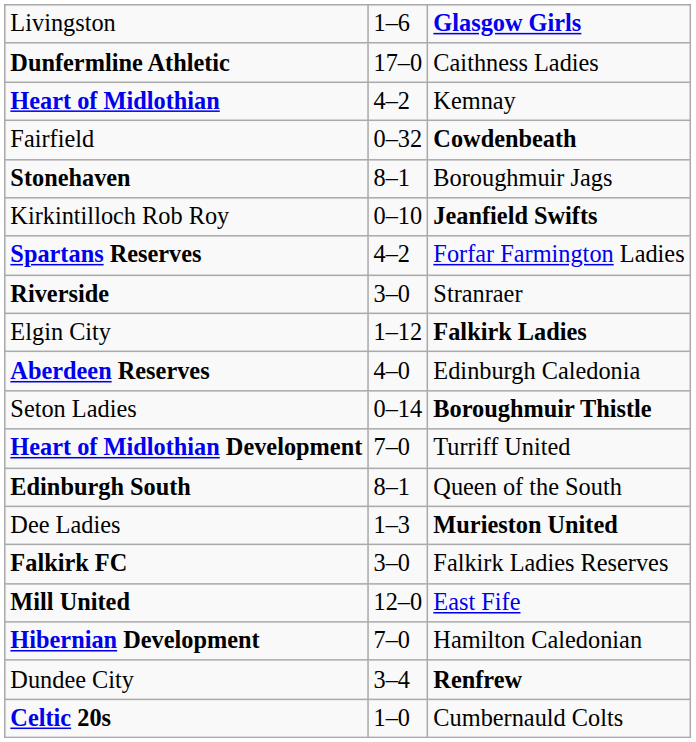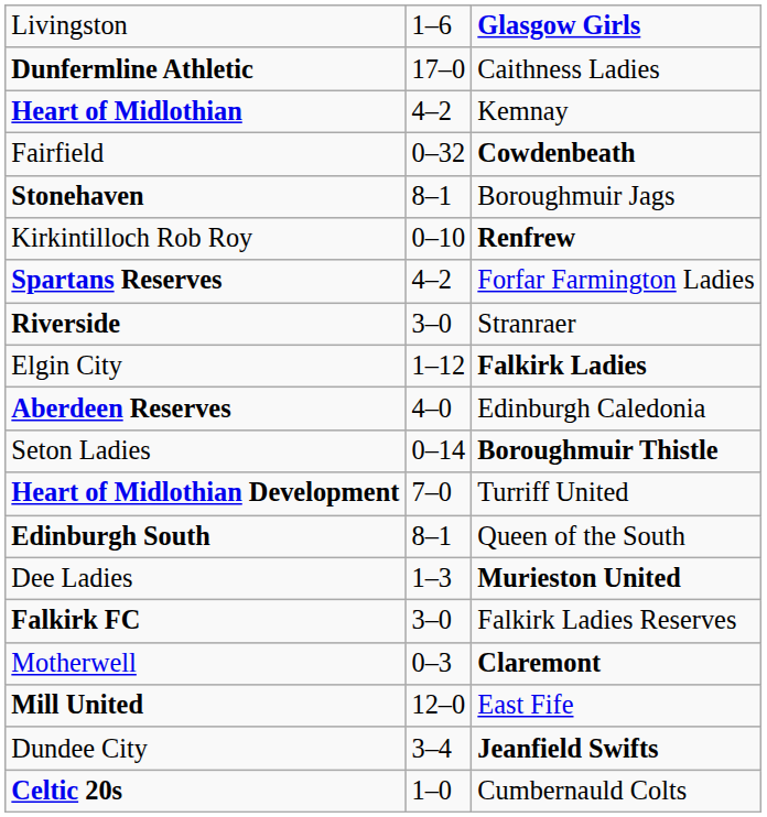Kirkintilloch Rob Roy | column 3: Jeanfield Swifts -> Renfrew
+ row: Motherwell | 0–3 | Claremont
- row: Hibernian Development | 7–0 | Hamilton Caledonian
Dundee City | column 3: Renfrew -> Jeanfield Swifts
